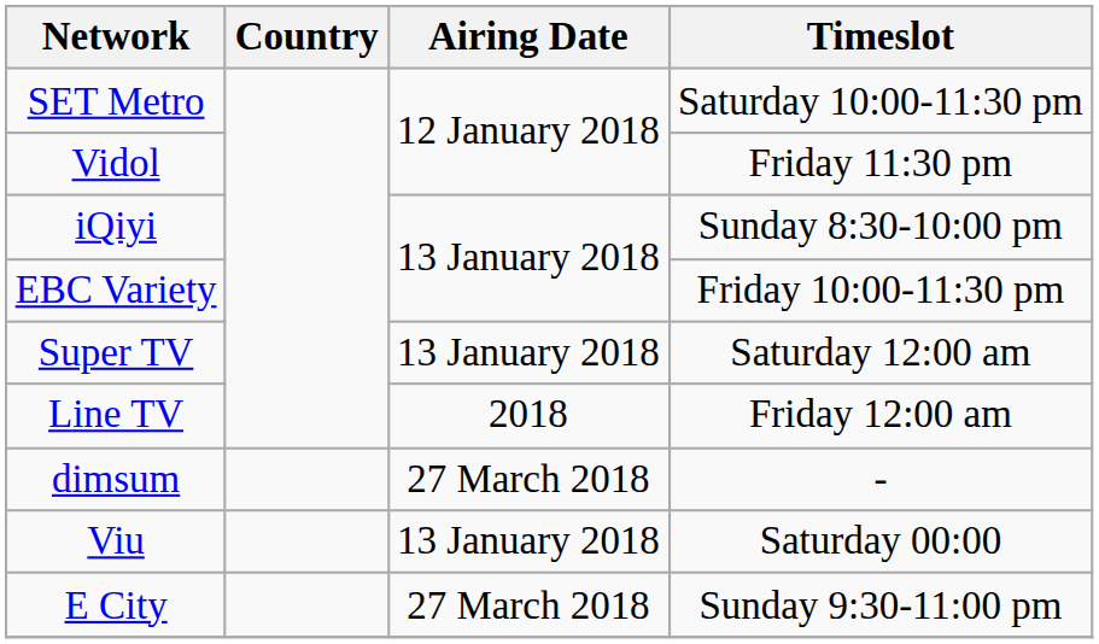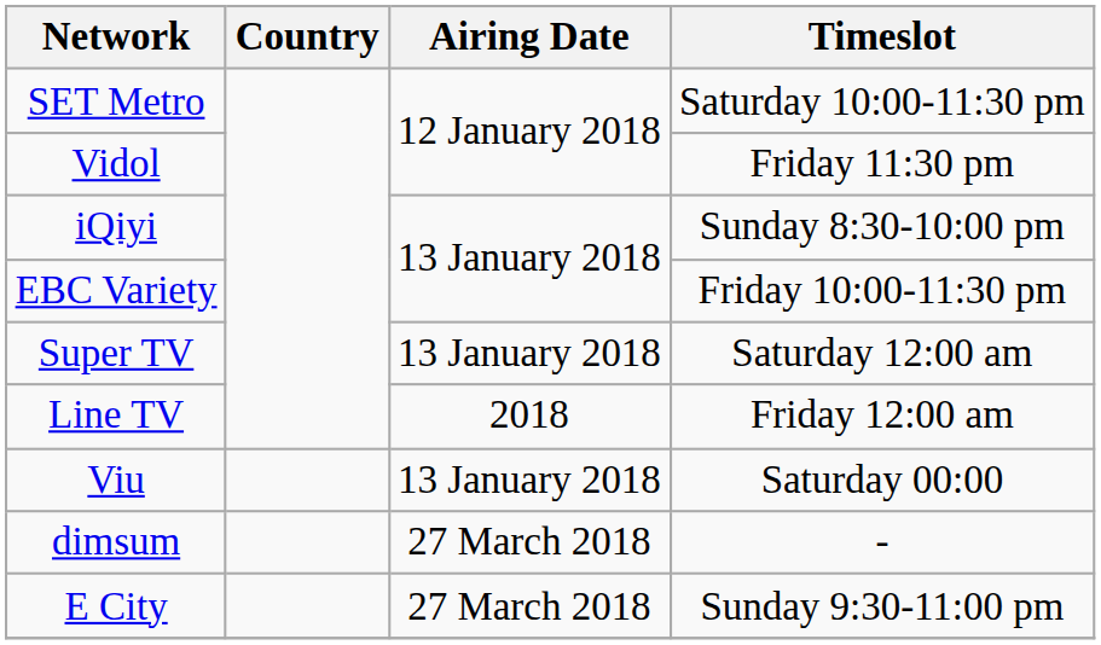rows swapped: Viu <-> dimsum
